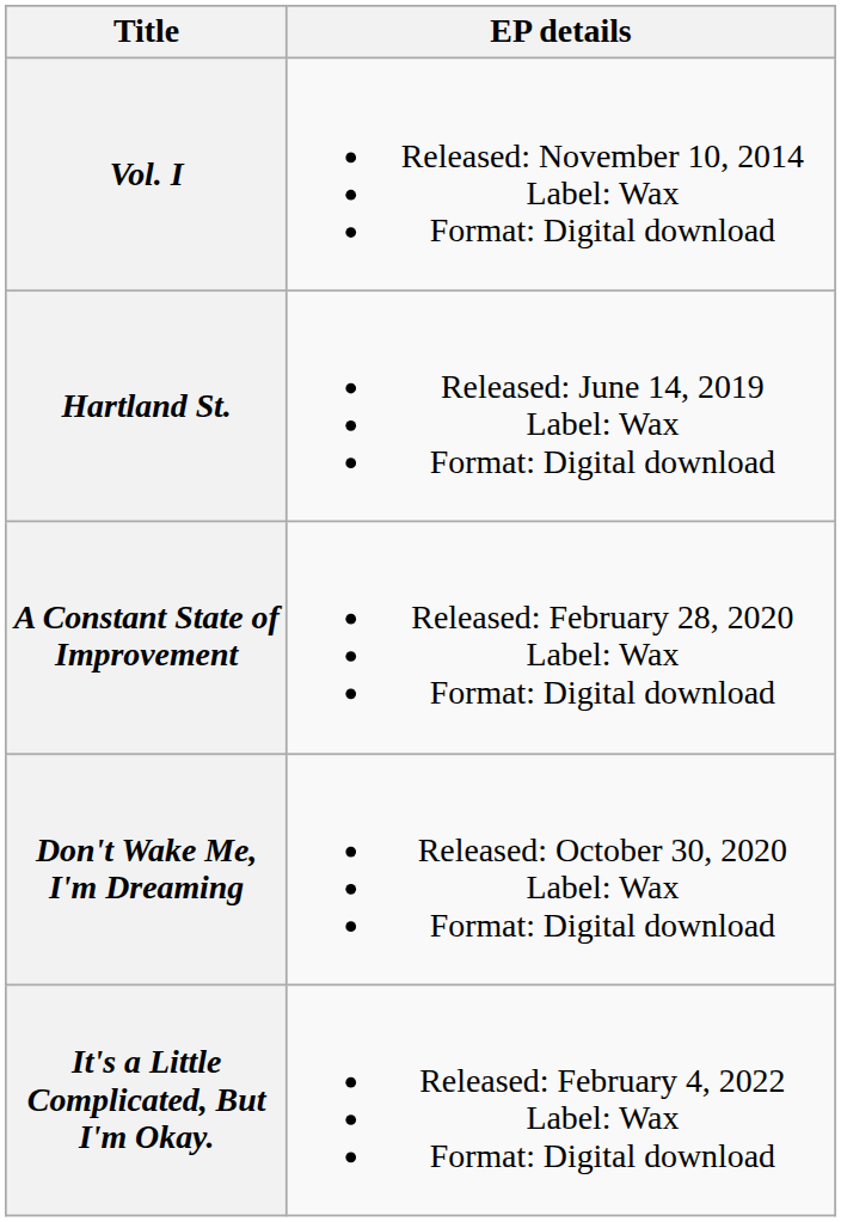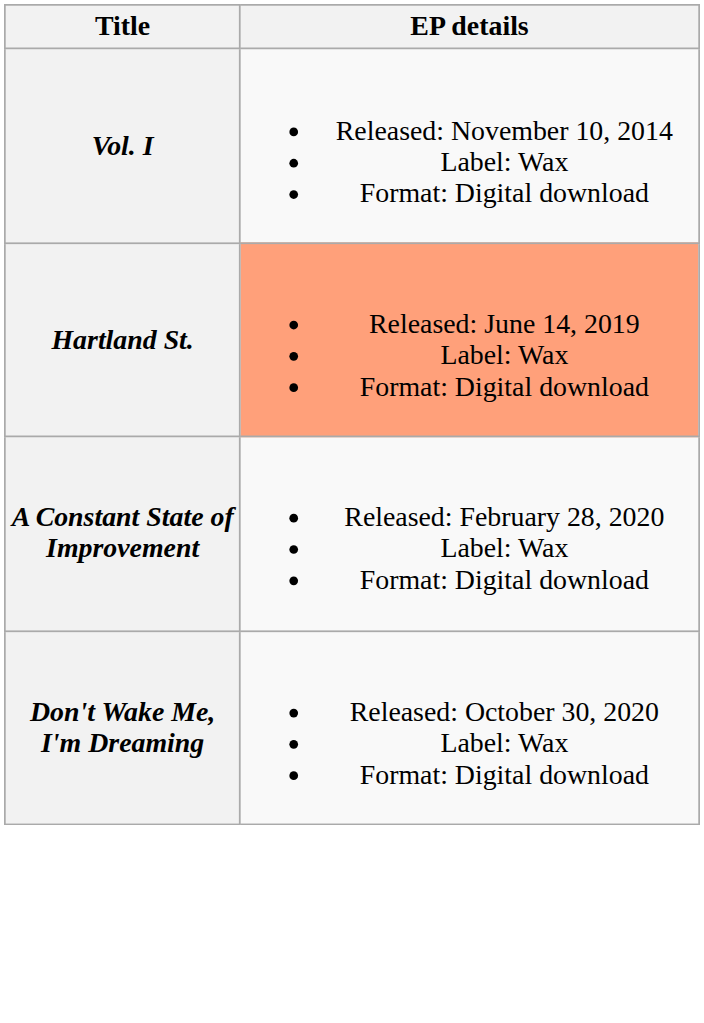Hartland St. | EP details: no background -> lightsalmon background
- row: It's a Little Complicated, But I'm Okay. | Released: February 4, 2022 Label: Wax Format: Digital download
